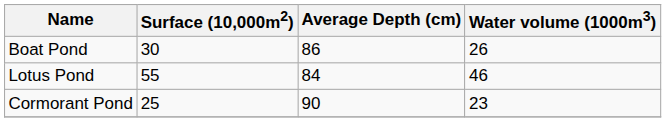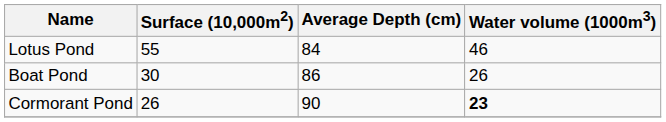rows swapped: Boat Pond <-> Lotus Pond
Cormorant Pond | Surface (10,000m2): 25 -> 26
Cormorant Pond | Water volume (1000m3): normal -> bold
